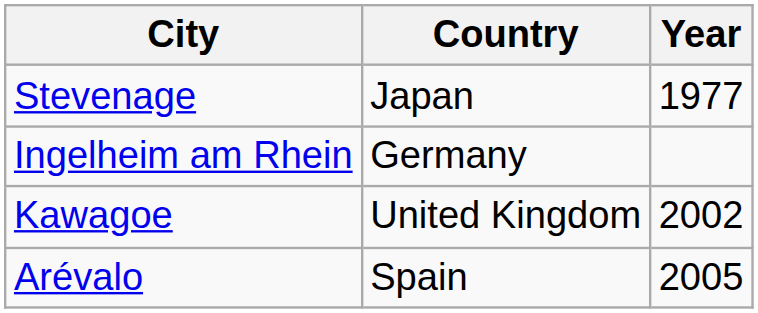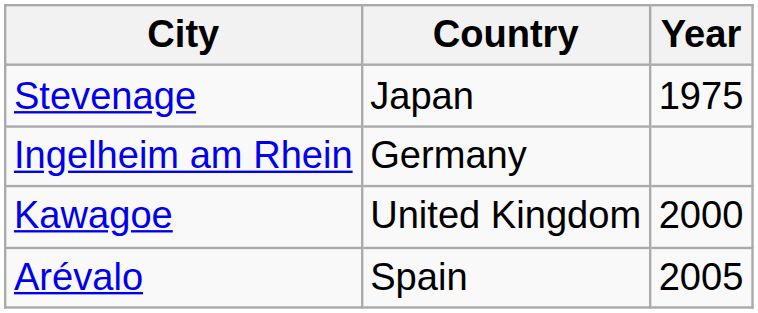Stevenage | Year: 1977 -> 1975
Kawagoe | Year: 2002 -> 2000
